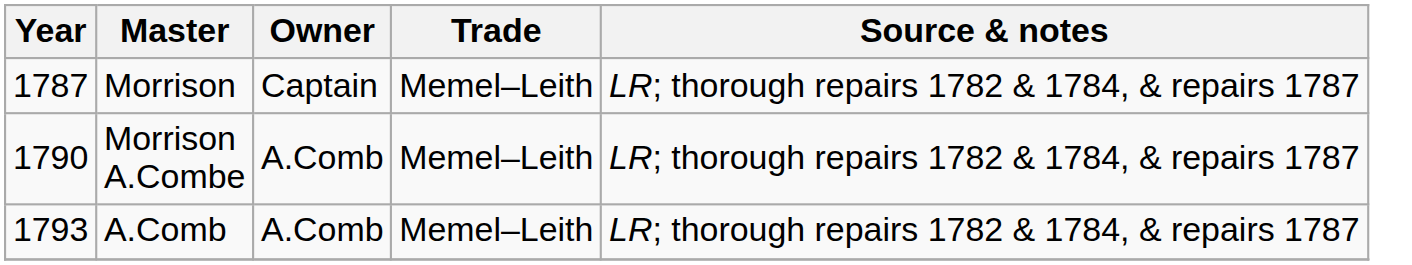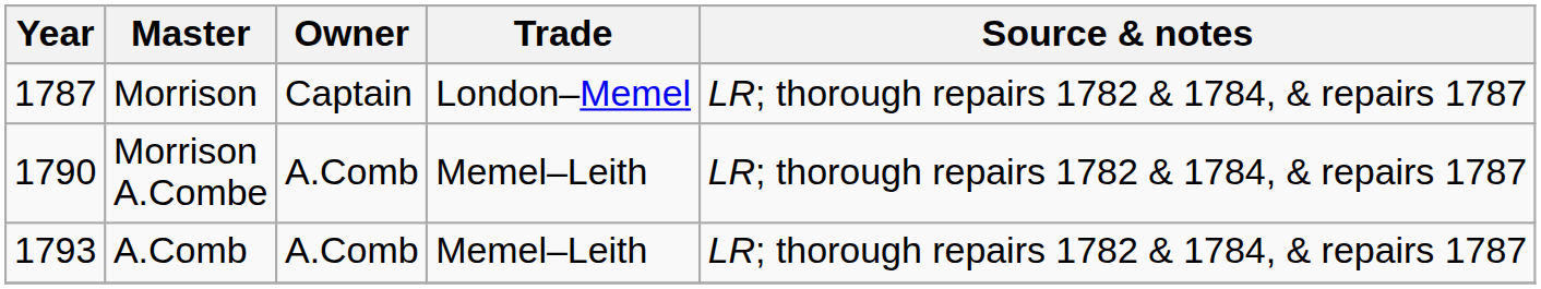Morrison | Trade: Memel–Leith -> London–Memel
